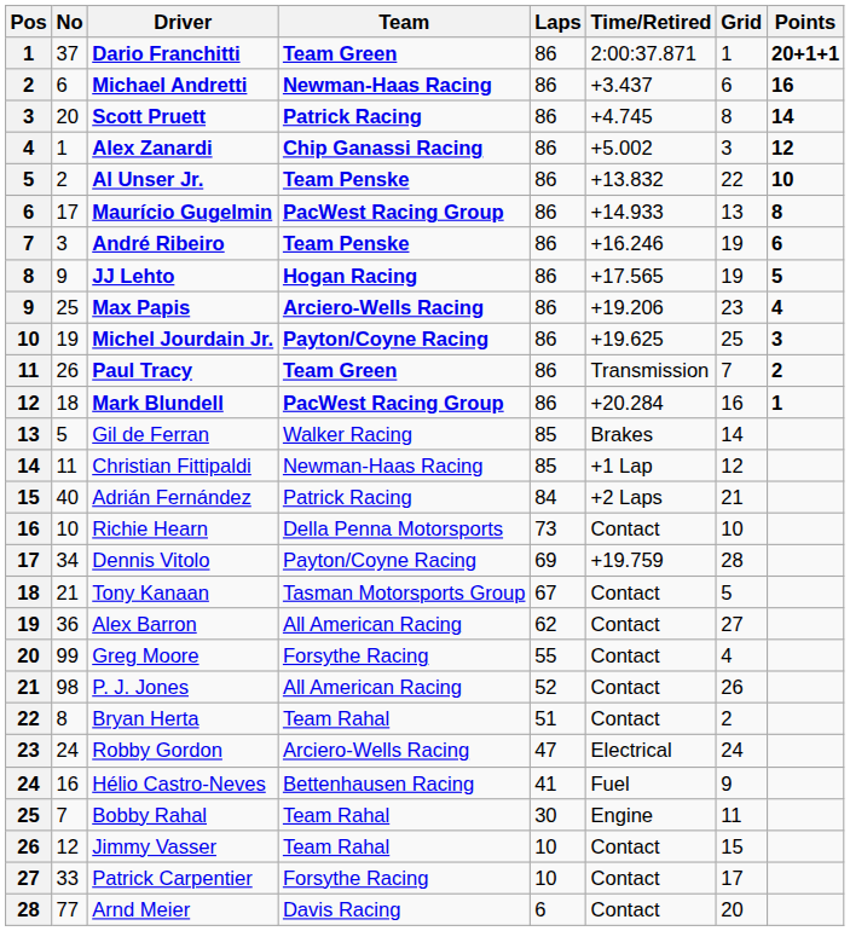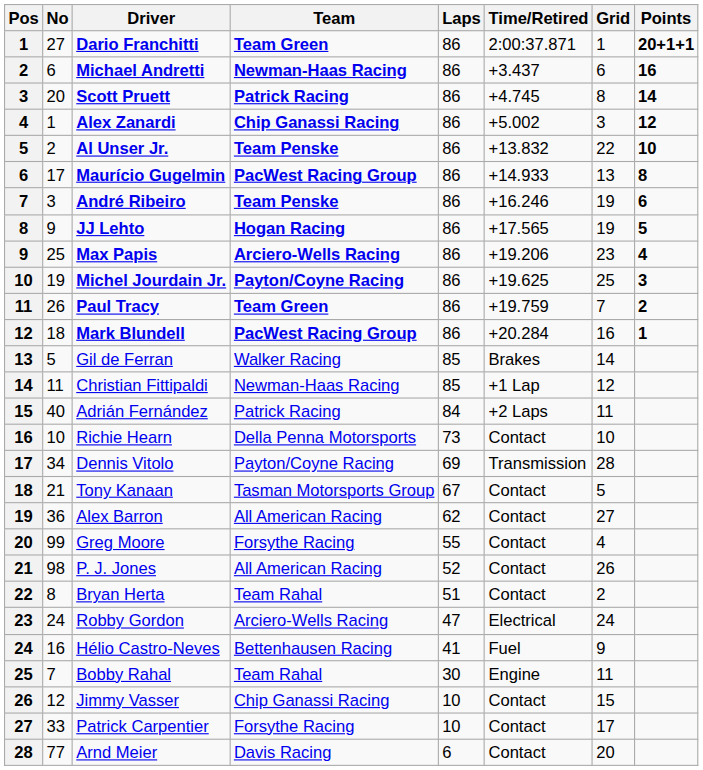Dario Franchitti | No: 37 -> 27
Paul Tracy | Time/Retired: Transmission -> +19.759
Adrián Fernández | Grid: 21 -> 11
Dennis Vitolo | Time/Retired: +19.759 -> Transmission
Jimmy Vasser | Team: Team Rahal -> Chip Ganassi Racing
